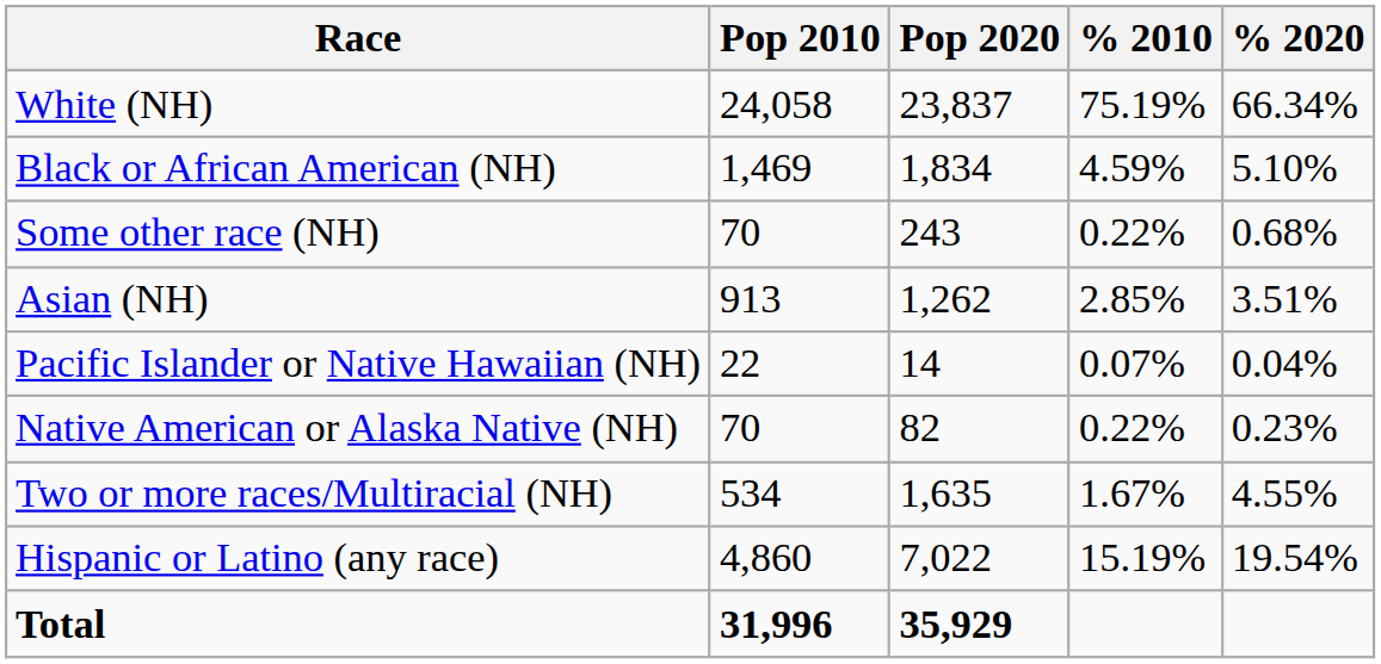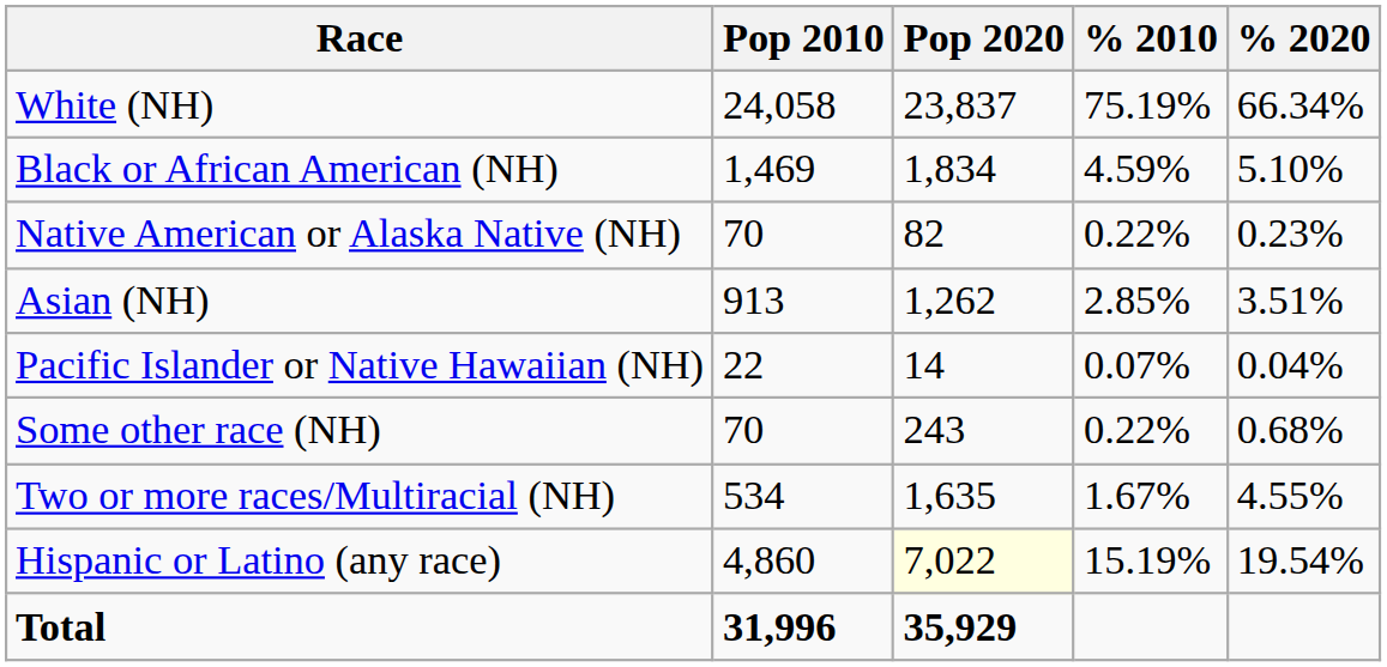rows swapped: Native American or Alaska Native (NH) <-> Some other race (NH)
Hispanic or Latino (any race) | Pop 2020: no background -> lightyellow background
